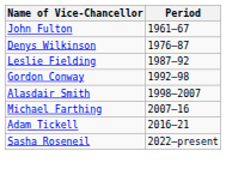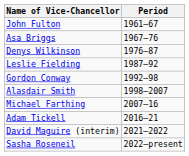+ row: Asa Briggs | 1967–76
+ row: David Maguire (interim) | 2021–2022
